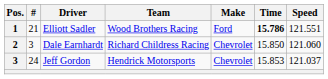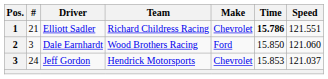Elliott Sadler | Team: Wood Brothers Racing -> Richard Childress Racing
Elliott Sadler | Make: Ford -> Chevrolet
Dale Earnhardt | Team: Richard Childress Racing -> Wood Brothers Racing
Dale Earnhardt | Make: Chevrolet -> Ford
